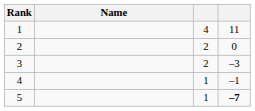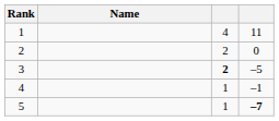3 | column 3: normal -> bold
3 | column 4: –3 -> –5
